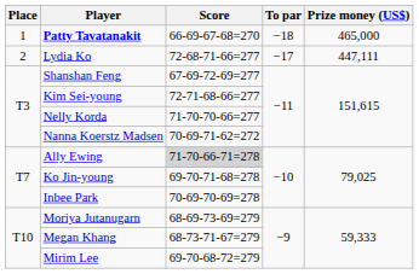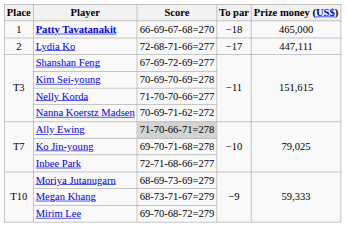Kim Sei-young | Score: 72-71-68-66=277 -> 70-69-70-69=278
Inbee Park | Score: 70-69-70-69=278 -> 72-71-68-66=277
